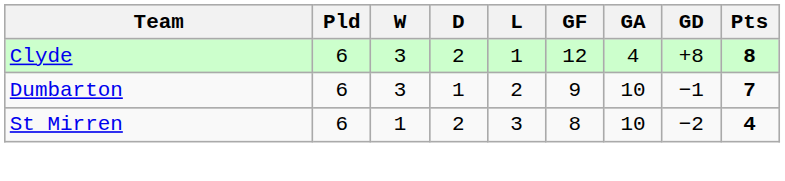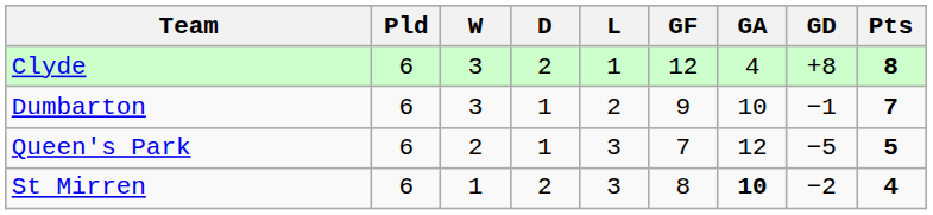+ row: Queen's Park | 6 | 2 | 1 | 3 | 7 | 12 | −5 | 5
St Mirren | GA: normal -> bold
